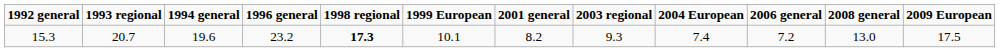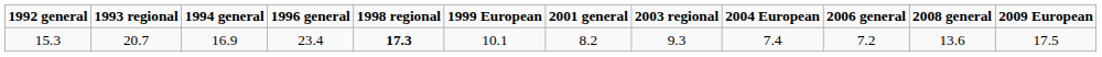15.3 | 1994 general: 19.6 -> 16.9
15.3 | 1996 general: 23.2 -> 23.4
15.3 | 2008 general: 13.0 -> 13.6
